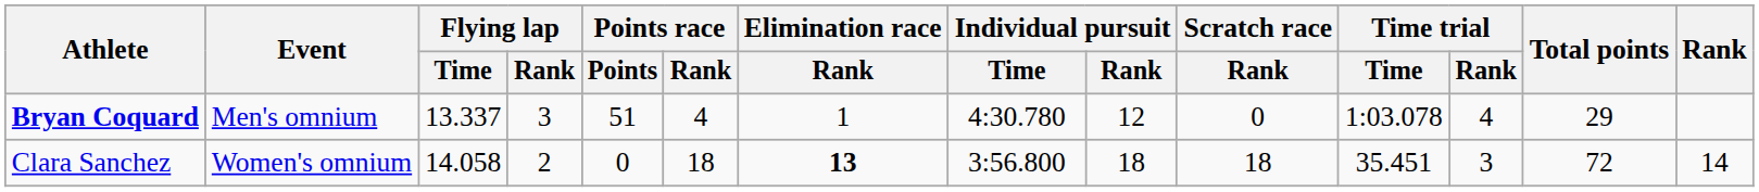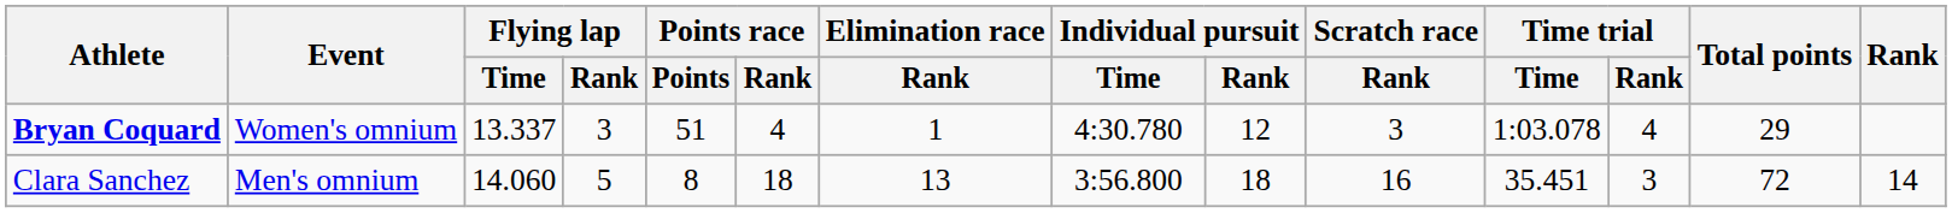Bryan Coquard | Event: Men's omnium -> Women's omnium
Bryan Coquard | Scratch race / Rank: 0 -> 3
Clara Sanchez | Event: Women's omnium -> Men's omnium
Clara Sanchez | Flying lap / Time: 14.058 -> 14.060
Clara Sanchez | Flying lap / Rank: 2 -> 5
Clara Sanchez | Points race / Points: 0 -> 8
Clara Sanchez | Elimination race / Rank: bold -> normal
Clara Sanchez | Scratch race / Rank: 18 -> 16
